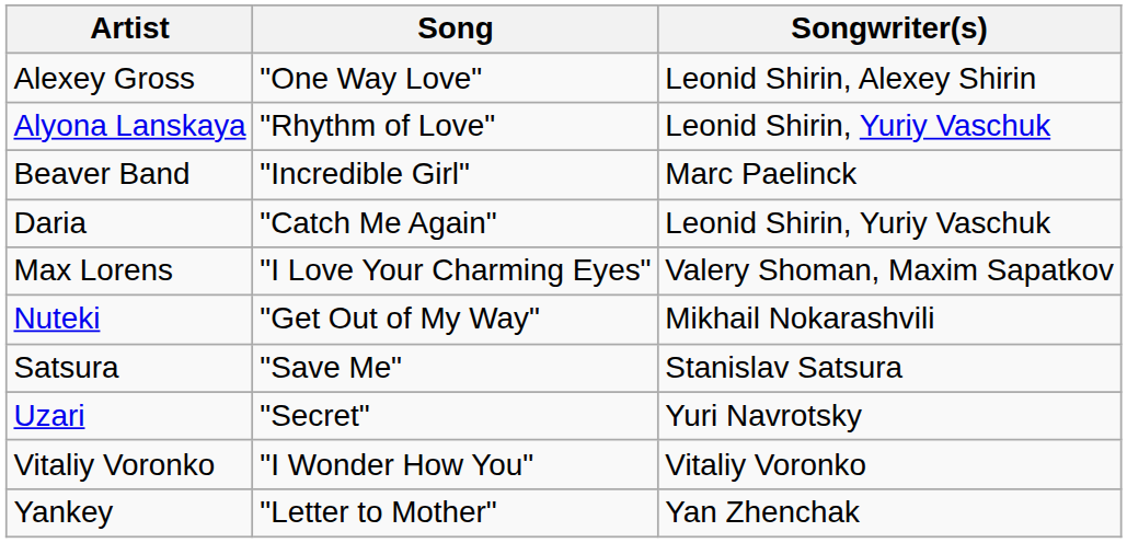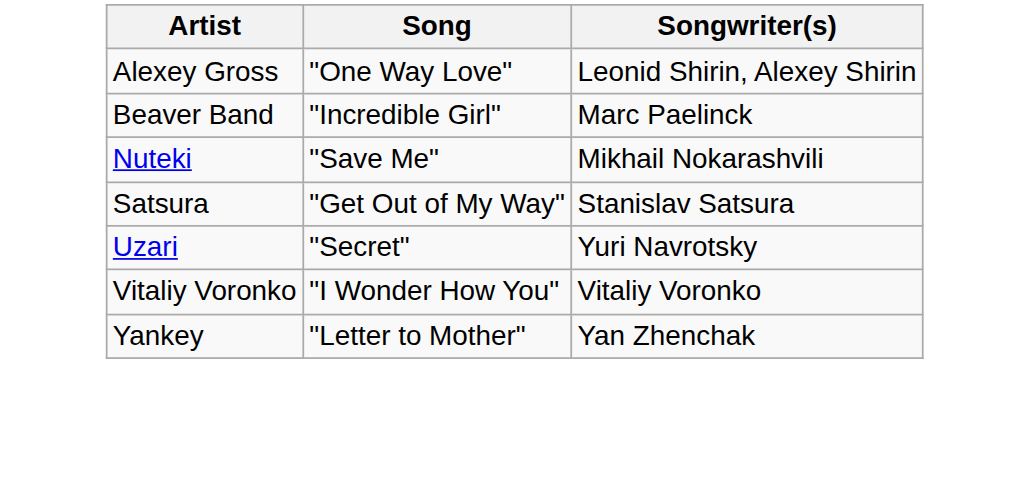- row: Alyona Lanskaya | "Rhythm of Love" | Leonid Shirin, Yuriy Vaschuk
- row: Daria | "Catch Me Again" | Leonid Shirin, Yuriy Vaschuk
- row: Max Lorens | "I Love Your Charming Eyes" | Valery Shoman, Maxim Sapatkov
Nuteki | Song: "Get Out of My Way" -> "Save Me"
Satsura | Song: "Save Me" -> "Get Out of My Way"
